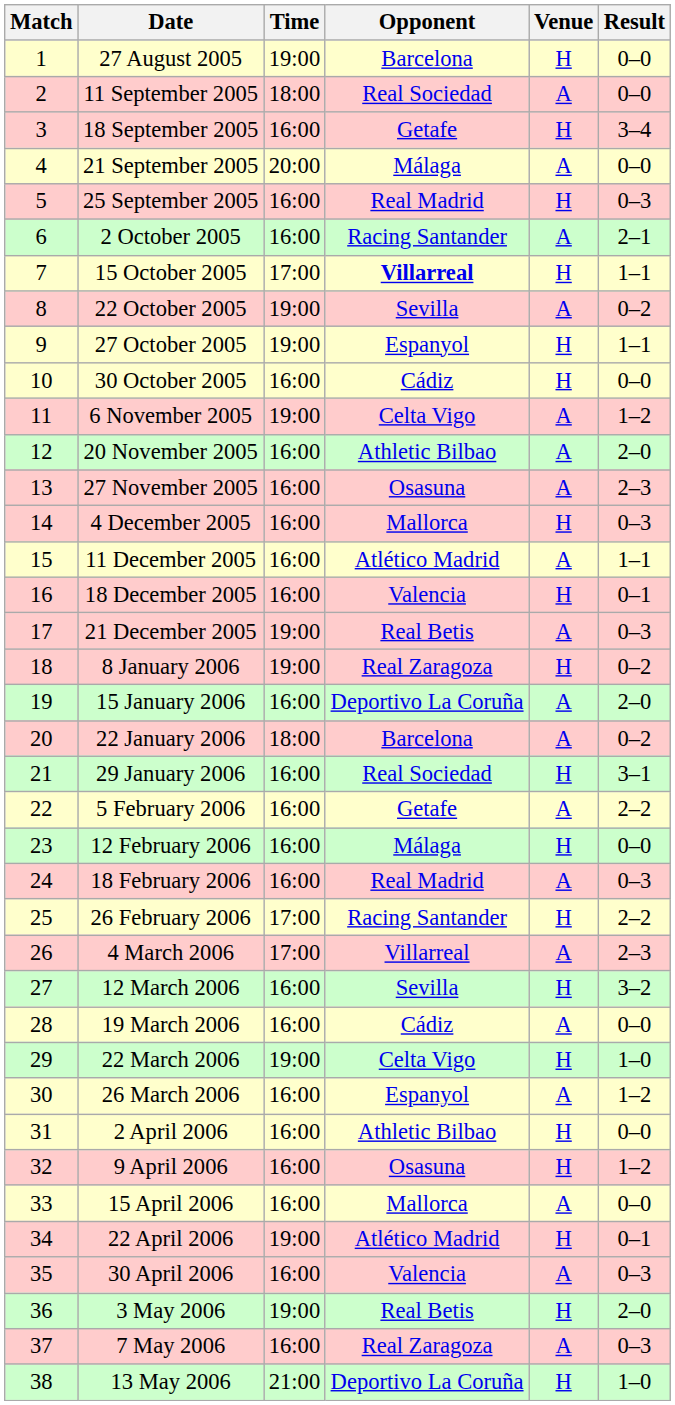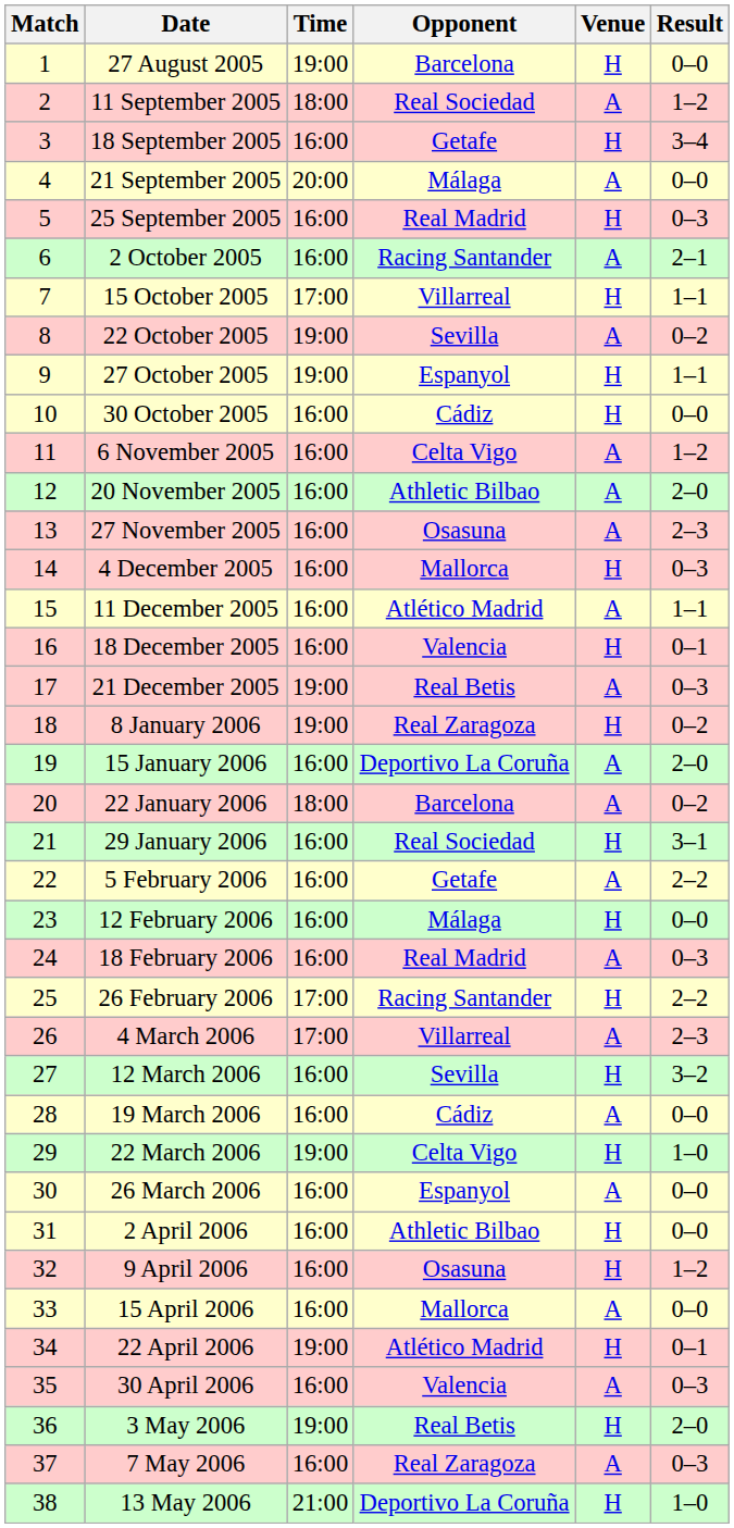11 September 2005 | Result: 0–0 -> 1–2
15 October 2005 | Opponent: bold -> normal
6 November 2005 | Time: 19:00 -> 16:00
26 March 2006 | Result: 1–2 -> 0–0
